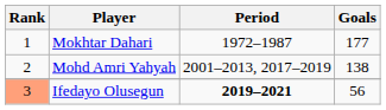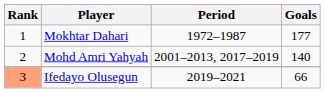Mohd Amri Yahyah | Goals: 138 -> 140
Ifedayo Olusegun | Period: bold -> normal
Ifedayo Olusegun | Goals: 56 -> 66
